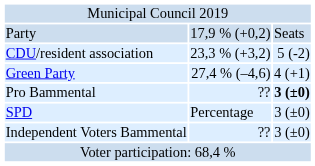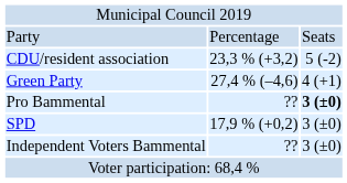Party | column 2: 17,9 % (+0,2) -> Percentage
SPD | column 2: Percentage -> 17,9 % (+0,2)
